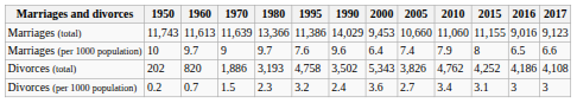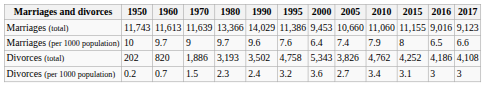columns swapped: 1990 <-> 1995
